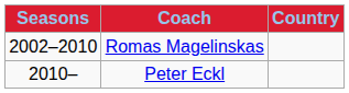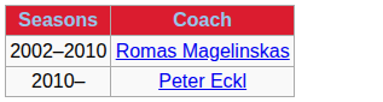- column: Country
